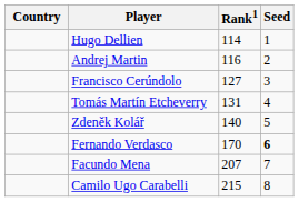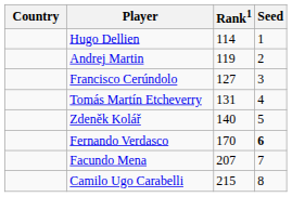Andrej Martin | Rank1: 116 -> 119
